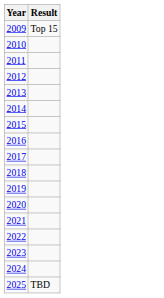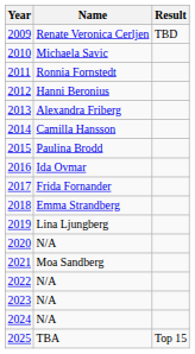+ column: Name | Renate Veronica Cerljen | Michaela Savic | Ronnia Fornstedt | Hanni Beronius | Alexandra Friberg | Camilla Hansson | Paulina Brodd | Ida Ovmar | Frida Fornander | Emma Strandberg | Lina Ljungberg | N/A | Moa Sandberg | N/A | N/A | N/A | TBA
2009 | Result: Top 15 -> TBD
2025 | Result: TBD -> Top 15
